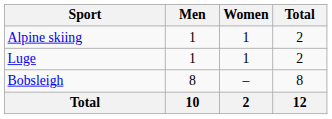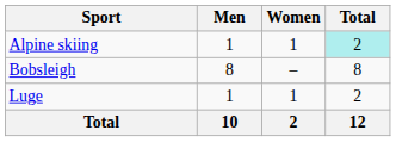Alpine skiing | Total: no background -> paleturquoise background
rows swapped: Bobsleigh <-> Luge
